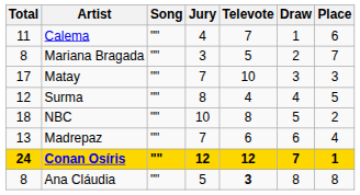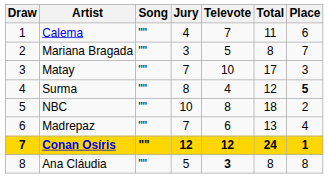columns swapped: Draw <-> Total
Surma | Place: normal -> bold
